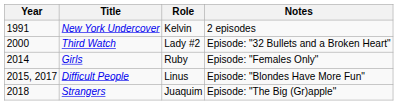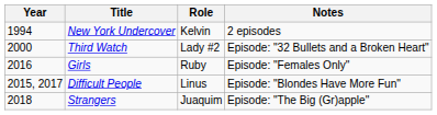New York Undercover | Year: 1991 -> 1994
Girls | Year: 2014 -> 2016
